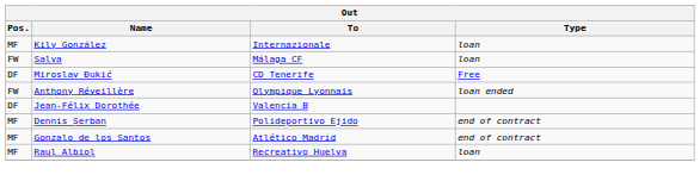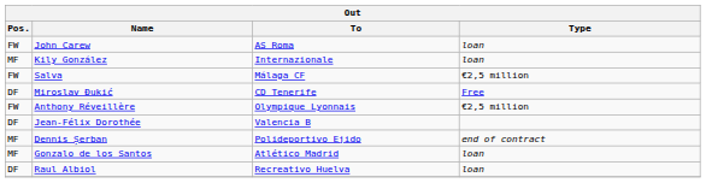+ row: FW | John Carew | AS Roma | loan
Salva | Type: loan -> €2,5 million
Anthony Réveillère | Type: loan ended -> €2,5 million
Gonzalo de los Santos | Type: end of contract -> loan
Raul Albiol | Pos.: MF -> DF
